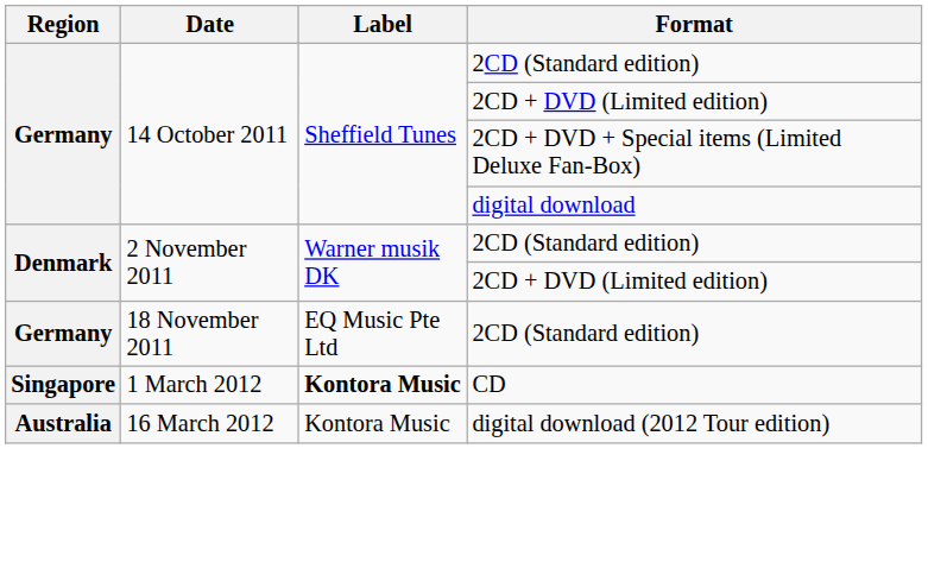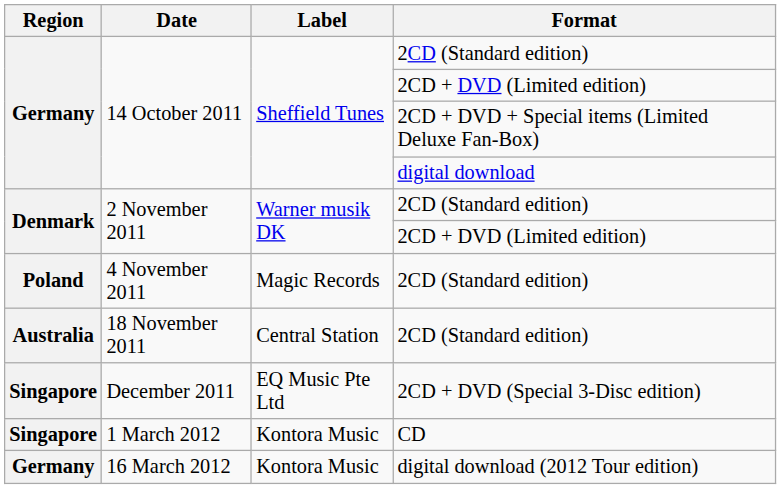+ row: Poland | 4 November 2011 | Magic Records | 2CD (Standard edition)
18 November 2011 | Region: Germany -> Australia
18 November 2011 | Label: EQ Music Pte Ltd -> Central Station
+ row: Singapore | December 2011 | EQ Music Pte Ltd | 2CD + DVD (Special 3-Disc edition)
1 March 2012 | Label: bold -> normal
16 March 2012 | Region: Australia -> Germany
